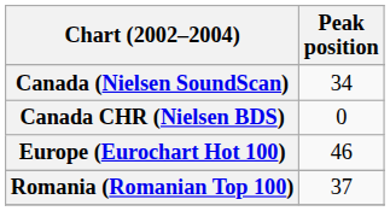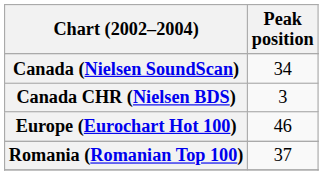Canada CHR (Nielsen BDS) | Peak position: 0 -> 3
